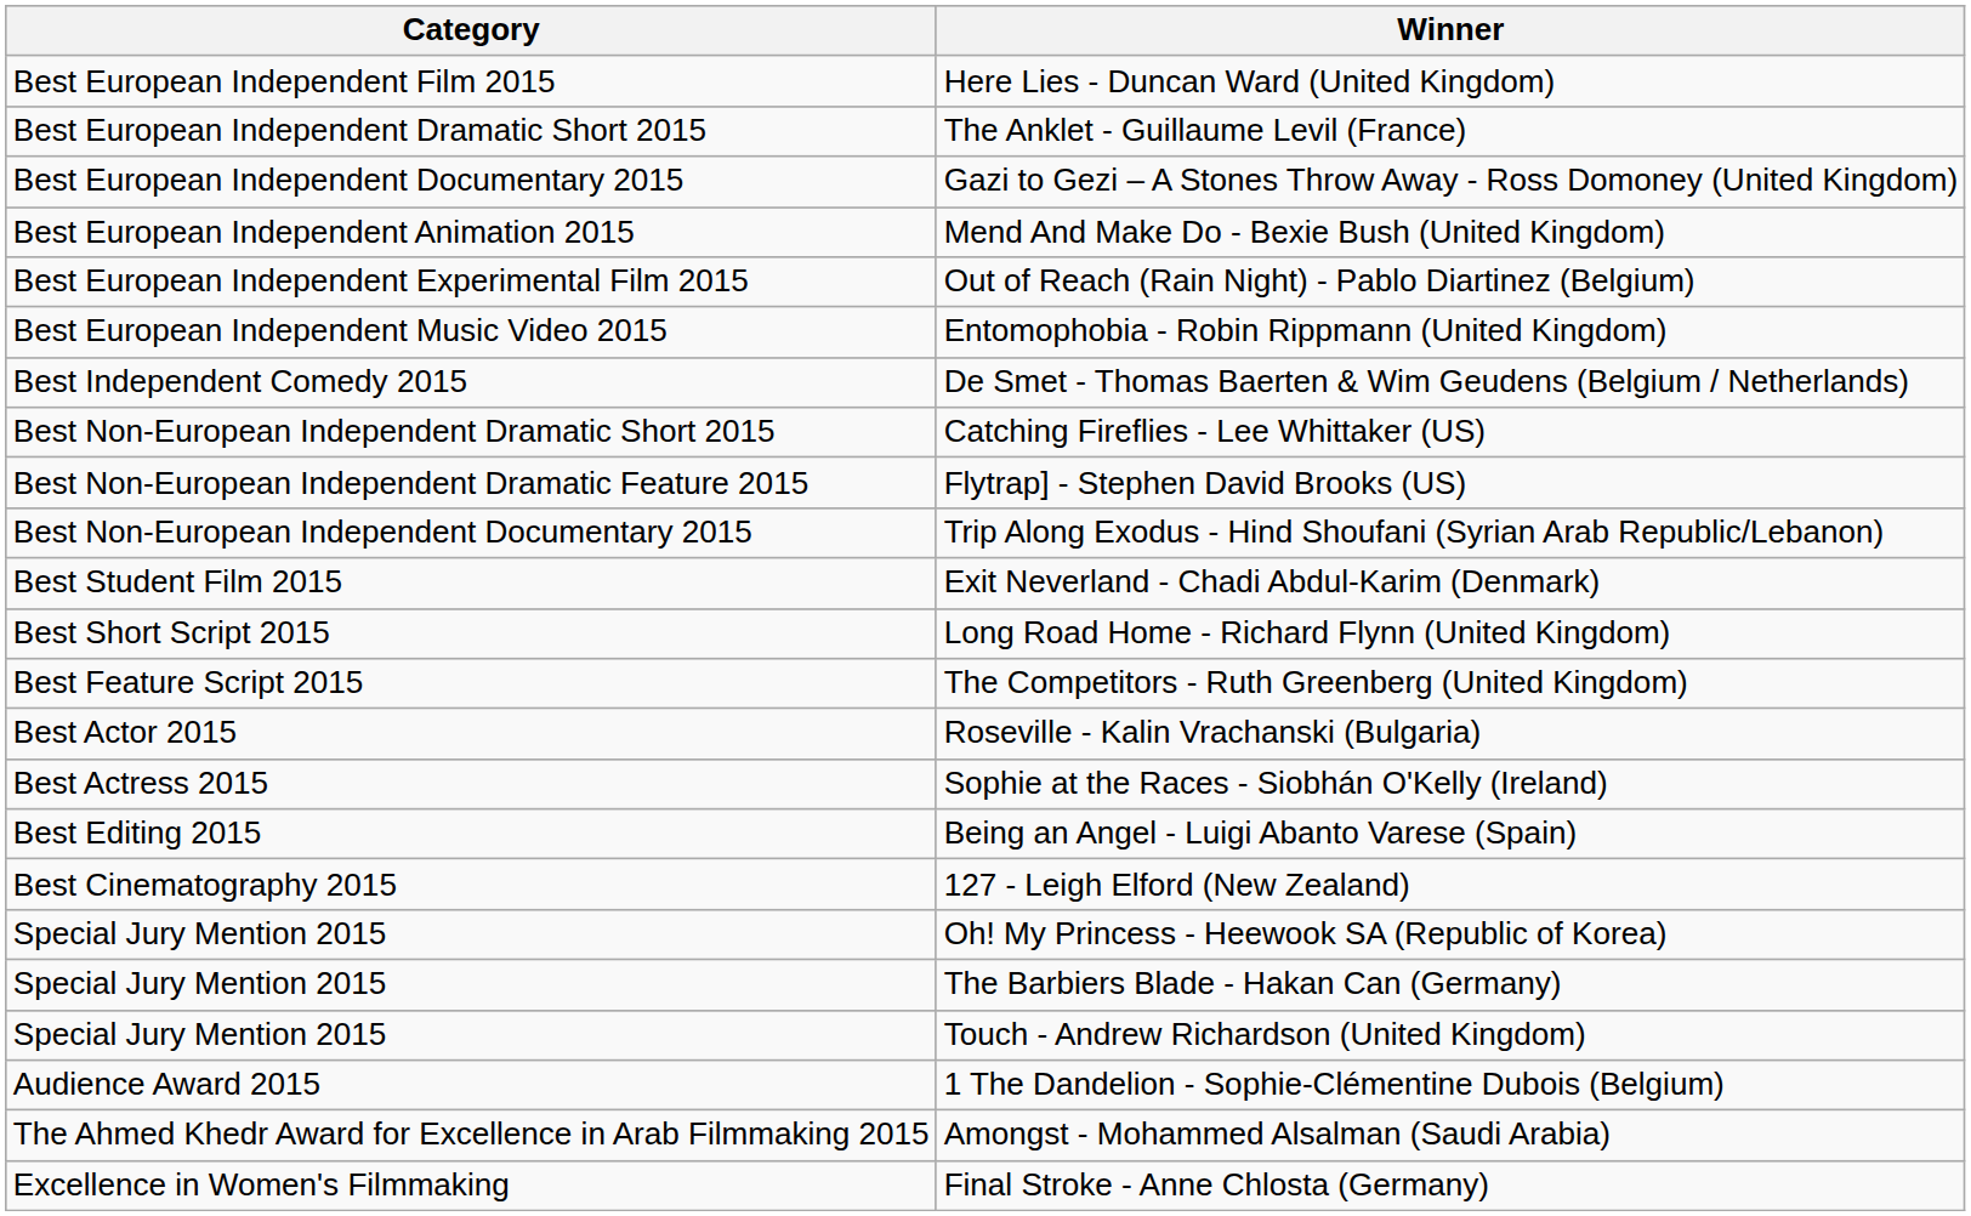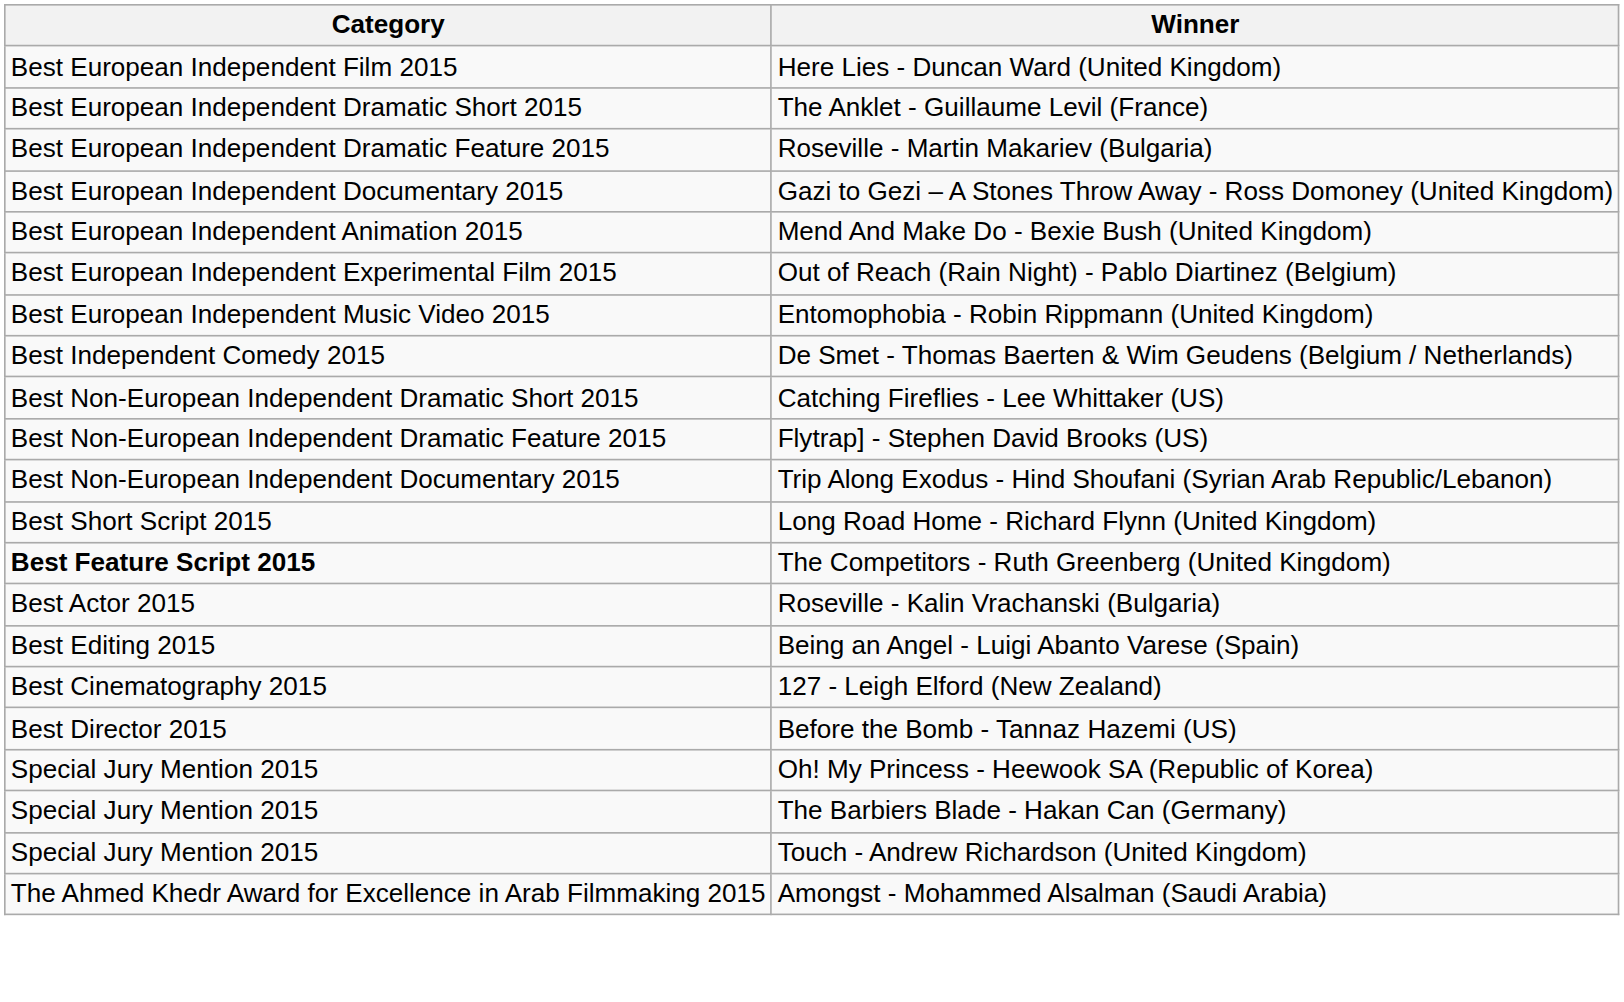+ row: Best European Independent Dramatic Feature 2015 | Roseville - Martin Makariev (Bulgaria)
- row: Best Student Film 2015 | Exit Neverland - Chadi Abdul-Karim (Denmark)
The Competitors - Ruth Greenberg (United Kingdom) | Category: normal -> bold
- row: Best Actress 2015 | Sophie at the Races - Siobhán O'Kelly (Ireland)
+ row: Best Director 2015 | Before the Bomb - Tannaz Hazemi (US)
- row: Audience Award 2015 | 1 The Dandelion - Sophie-Clémentine Dubois (Belgium)
- row: Excellence in Women's Filmmaking | Final Stroke - Anne Chlosta (Germany)
